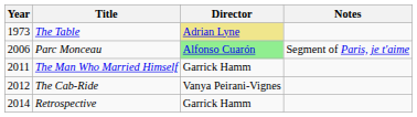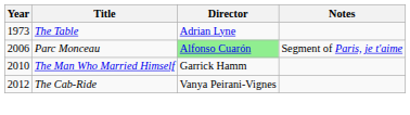The Table | Director: khaki background -> no background
The Man Who Married Himself | Year: 2011 -> 2010
- row: 2014 | Retrospective | Garrick Hamm
